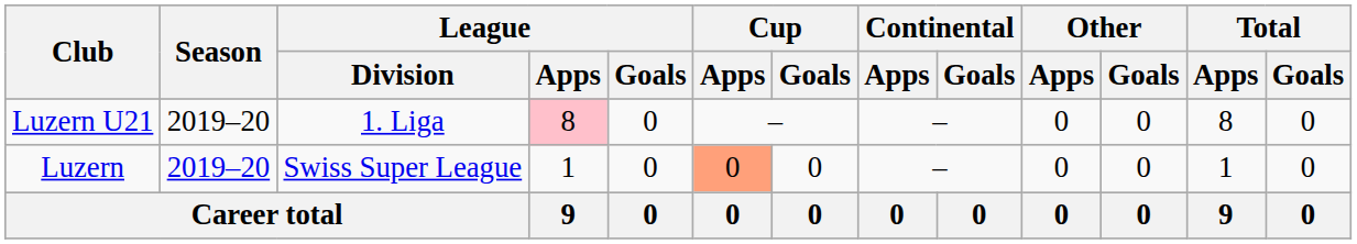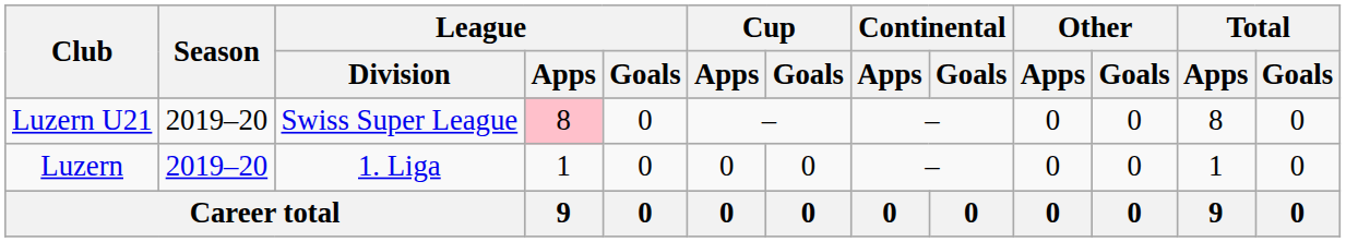Luzern U21 | League / Division: 1. Liga -> Swiss Super League
Luzern | League / Division: Swiss Super League -> 1. Liga
Luzern | Cup / Apps: lightsalmon background -> no background
